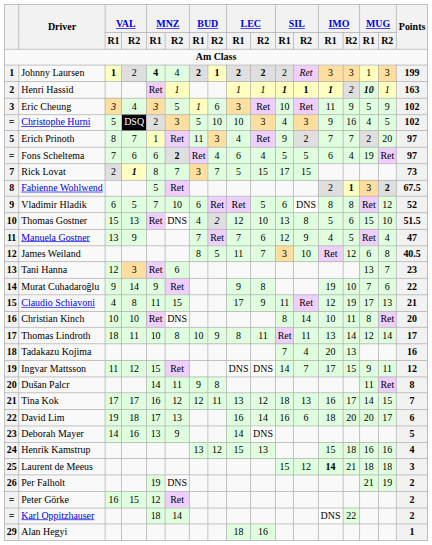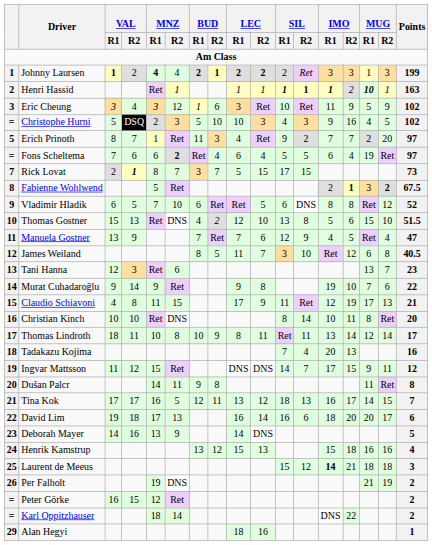Eric Cheung | MNZ / R2: 5 -> 12
Tina Kok | MNZ / R2: 12 -> 5
